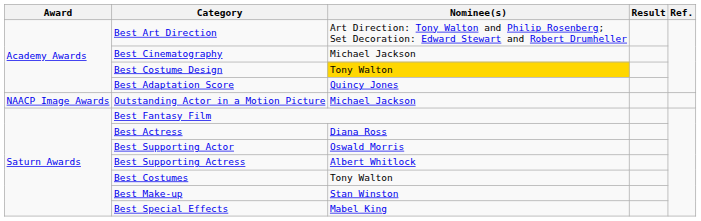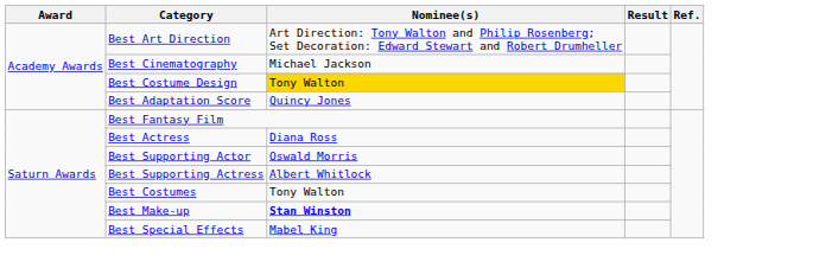- row: NAACP Image Awards | Outstanding Actor in a Motion Picture | Michael Jackson
Best Make-up | Nominee(s): normal -> bold
